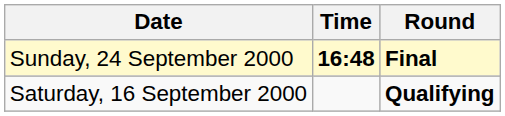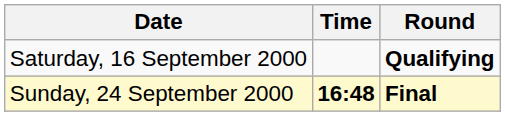rows swapped: Saturday, 16 September 2000 <-> Sunday, 24 September 2000
